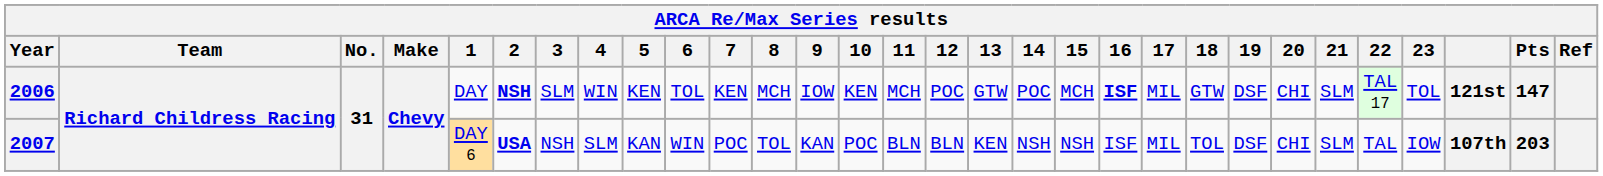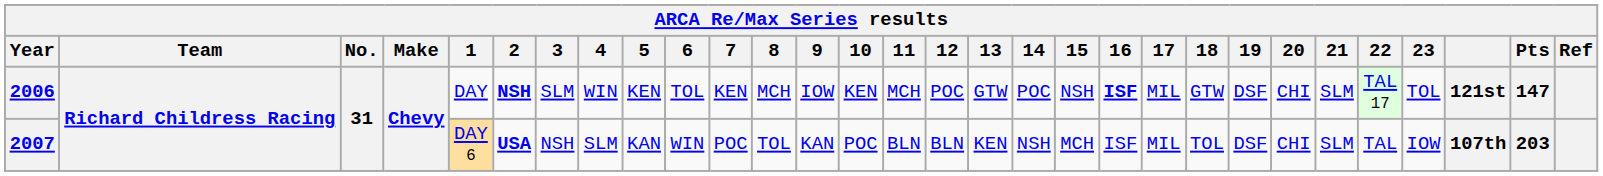2006 | 15: MCH -> NSH
2007 | 15: NSH -> MCH
